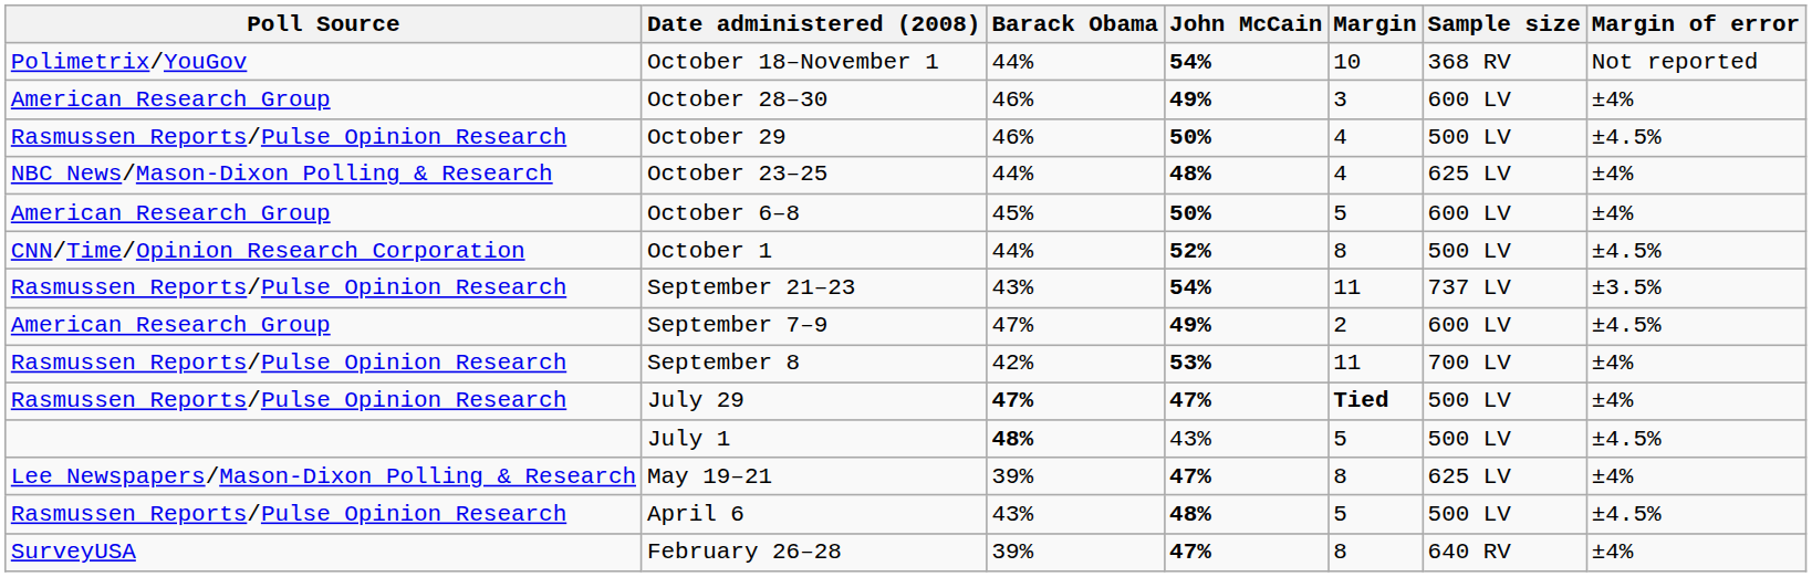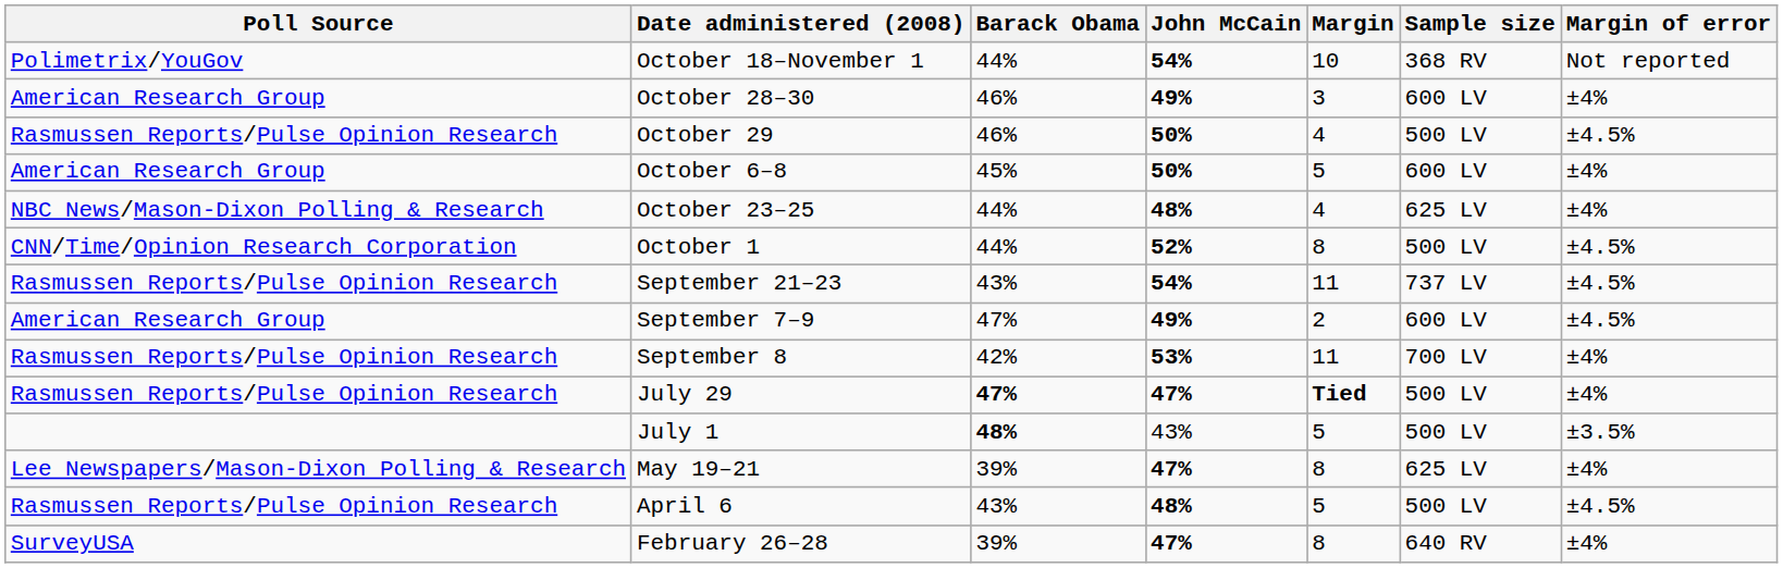rows swapped: October 23–25 <-> October 6–8
September 21–23 | Margin of error: ±3.5% -> ±4.5%
July 1 | Margin of error: ±4.5% -> ±3.5%
